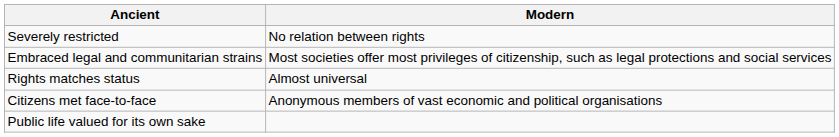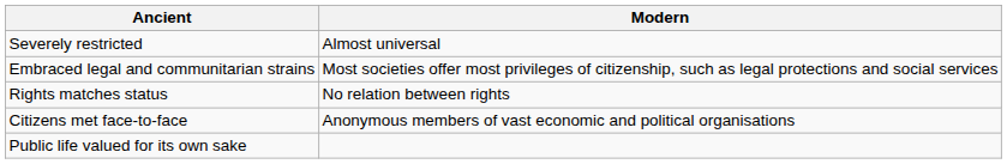Severely restricted | Modern: No relation between rights -> Almost universal
Rights matches status | Modern: Almost universal -> No relation between rights
